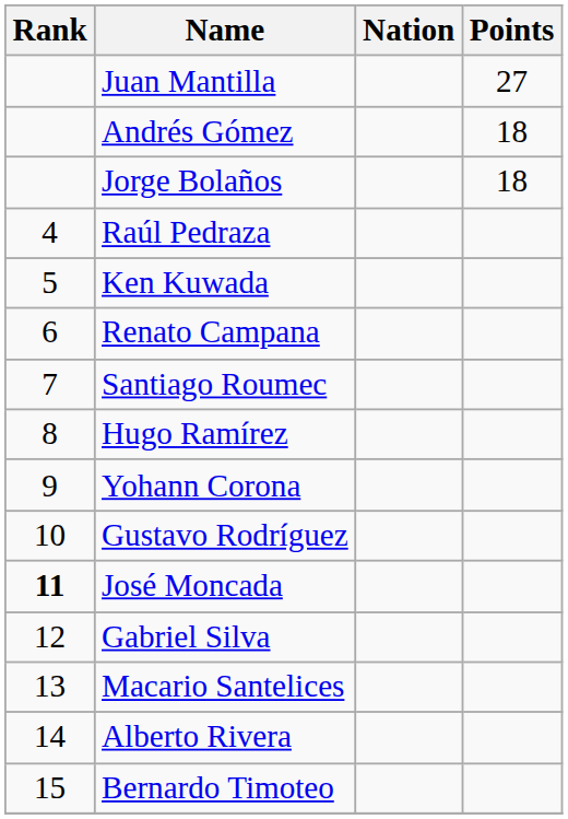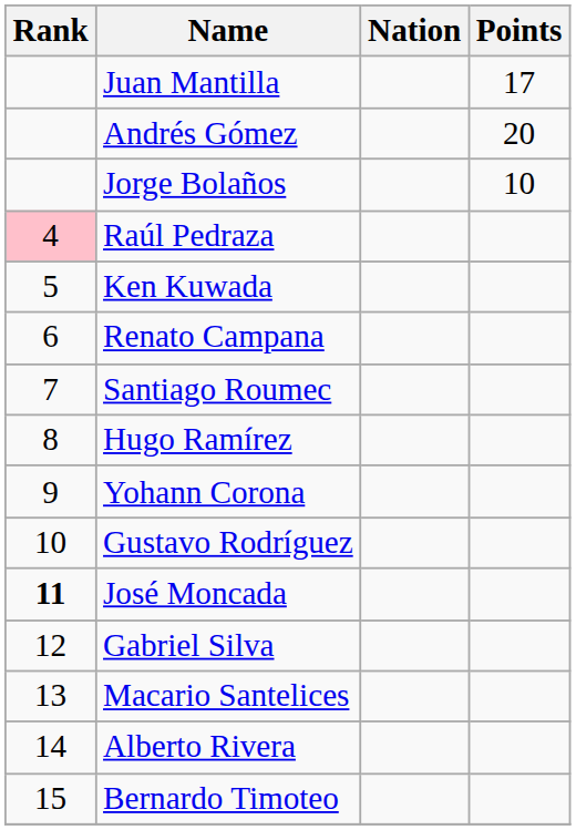Juan Mantilla | Points: 27 -> 17
Andrés Gómez | Points: 18 -> 20
Jorge Bolaños | Points: 18 -> 10
Raúl Pedraza | Rank: no background -> pink background
